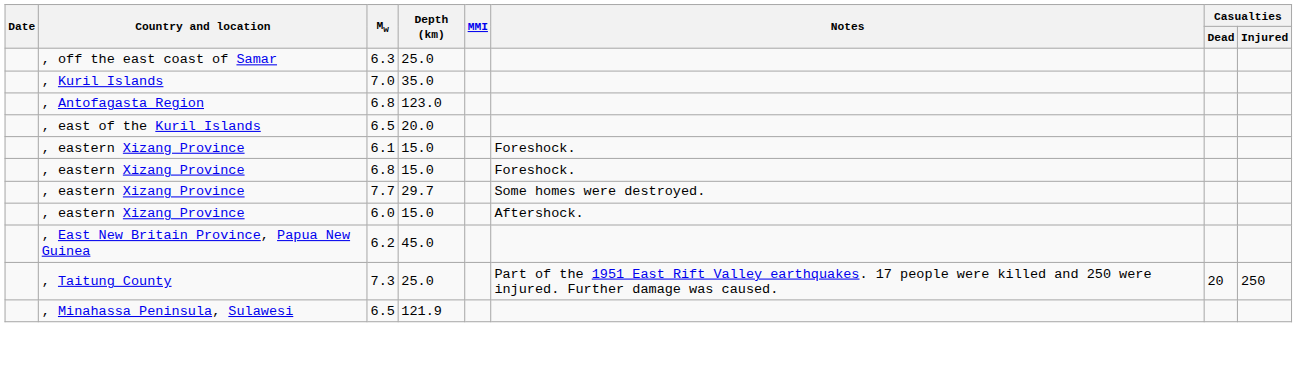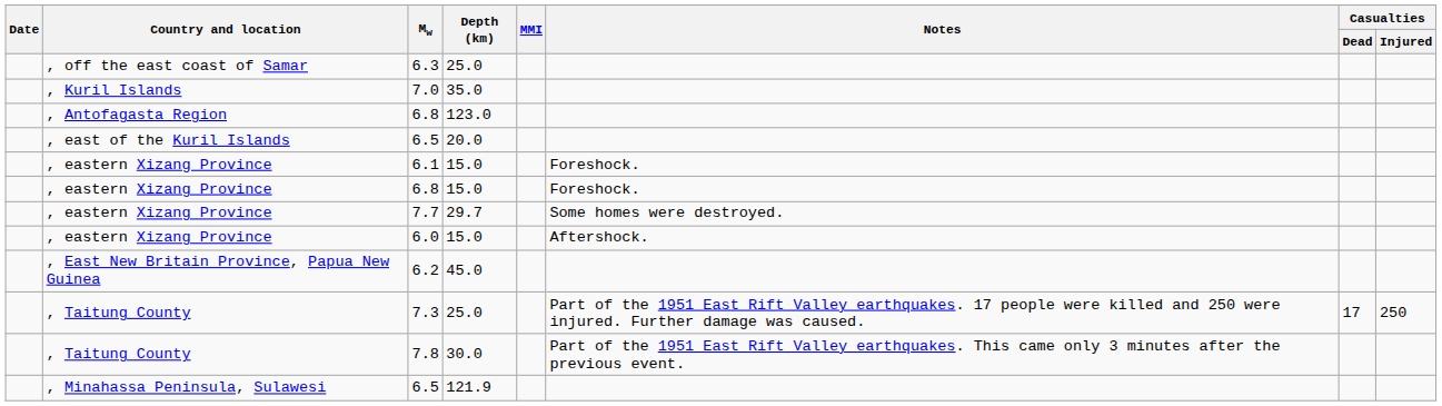7.3 | Casualties / Dead: 20 -> 17
+ row: , Taitung County | 7.8 | 30.0 | Part of the 1951 East Rift Valley earthquakes. This came only 3 minutes after the previous event.
